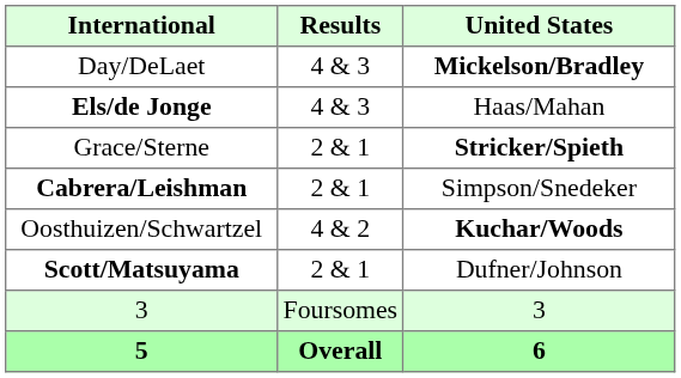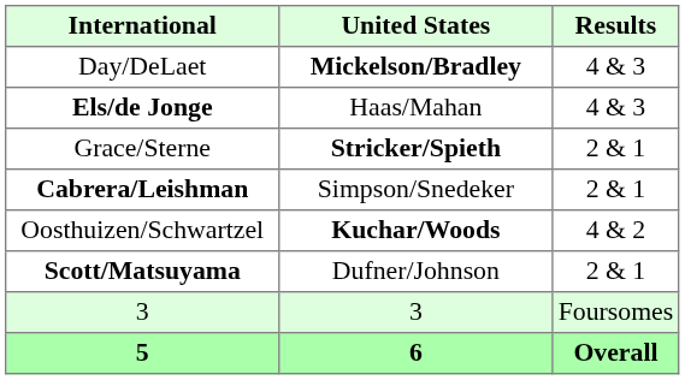columns swapped: Results <-> United States
